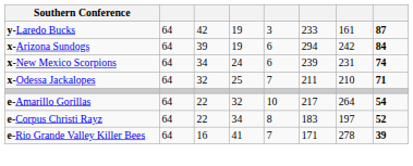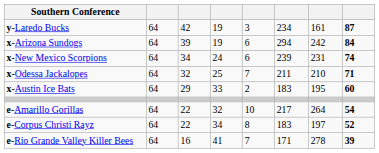y-Laredo Bucks | column 6: 233 -> 234
+ row: x-Austin Ice Bats | 64 | 29 | 33 | 2 | 183 | 195 | 60
